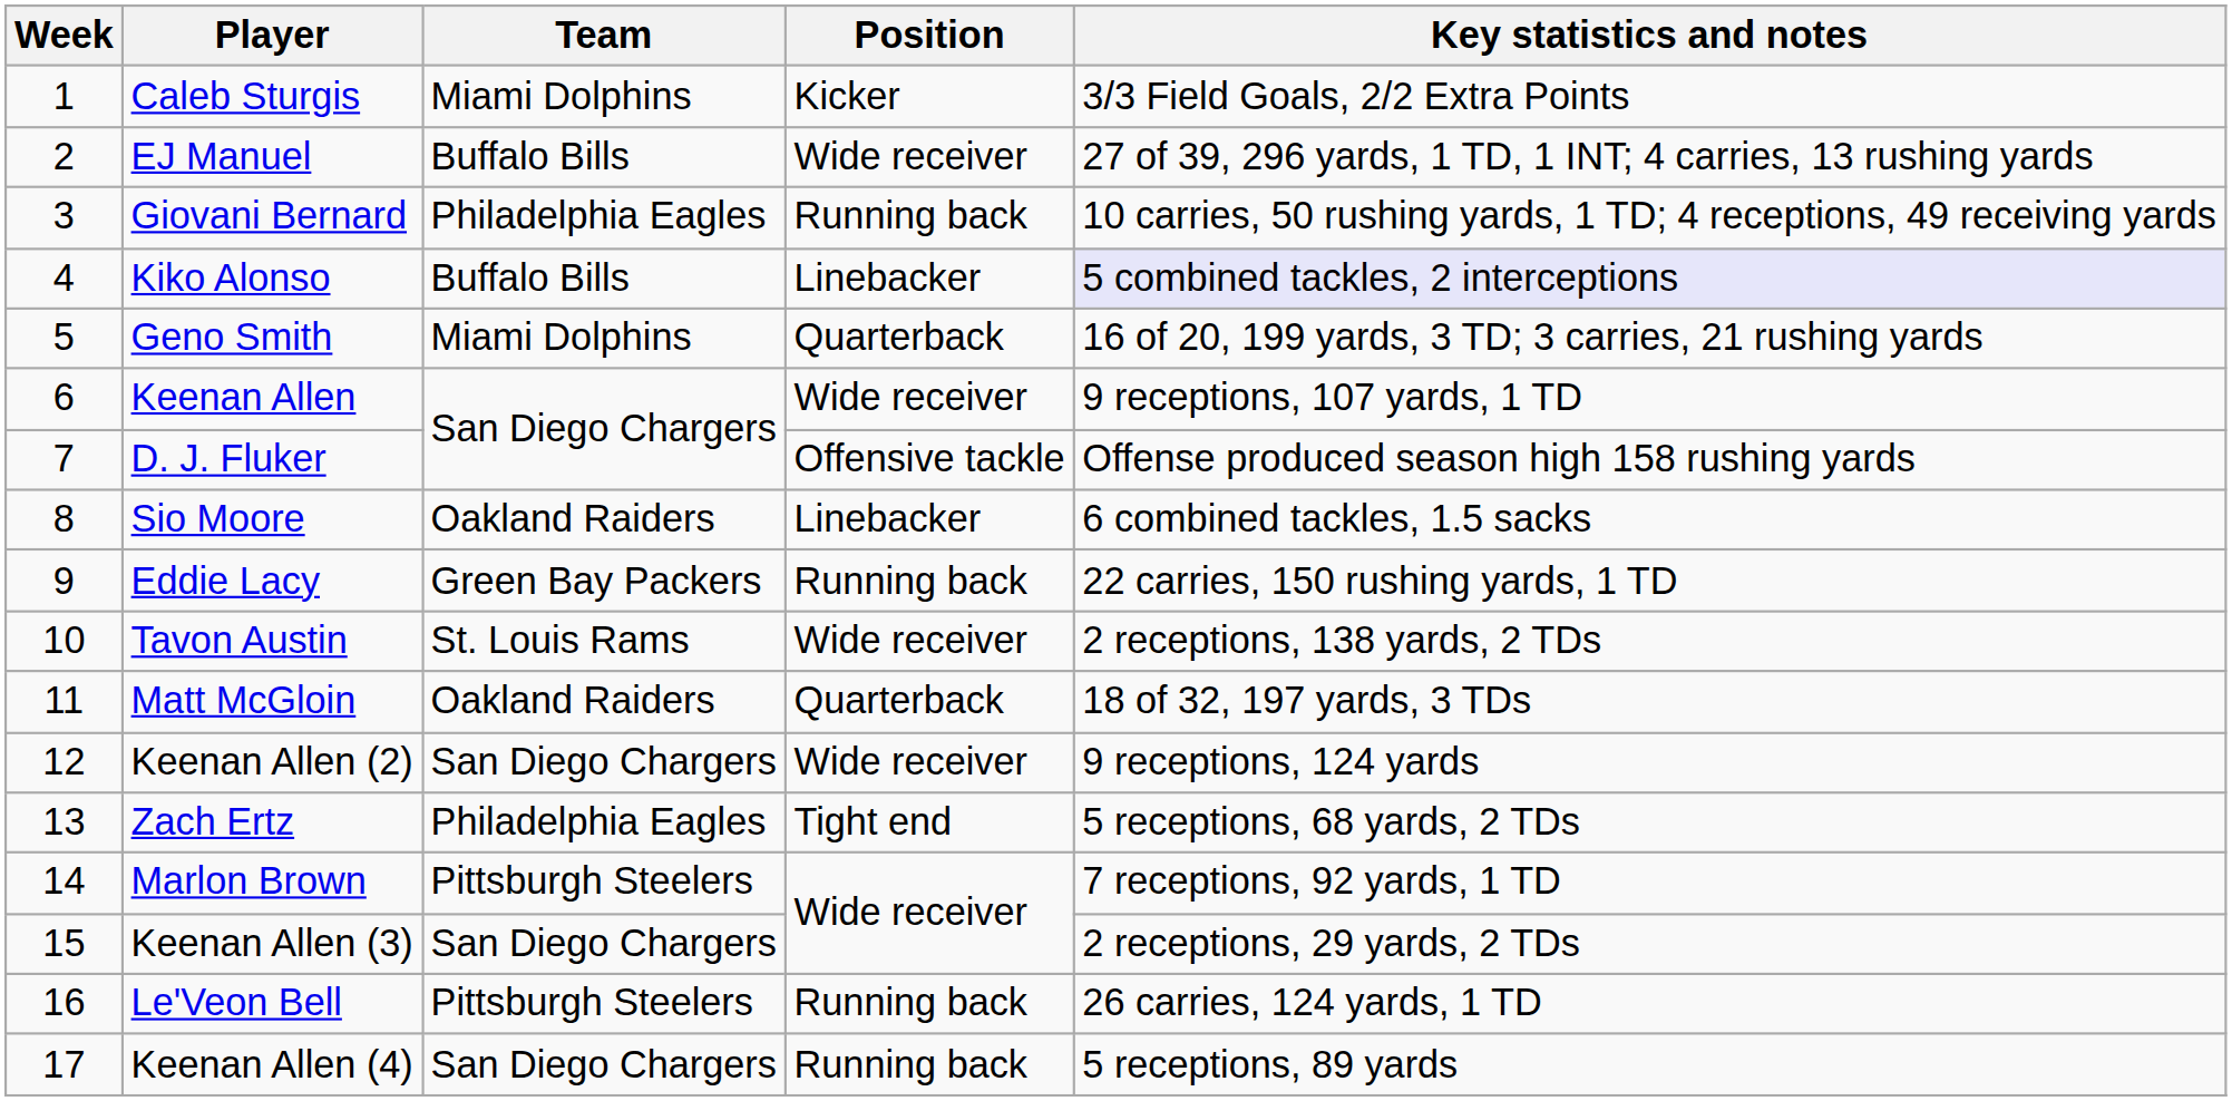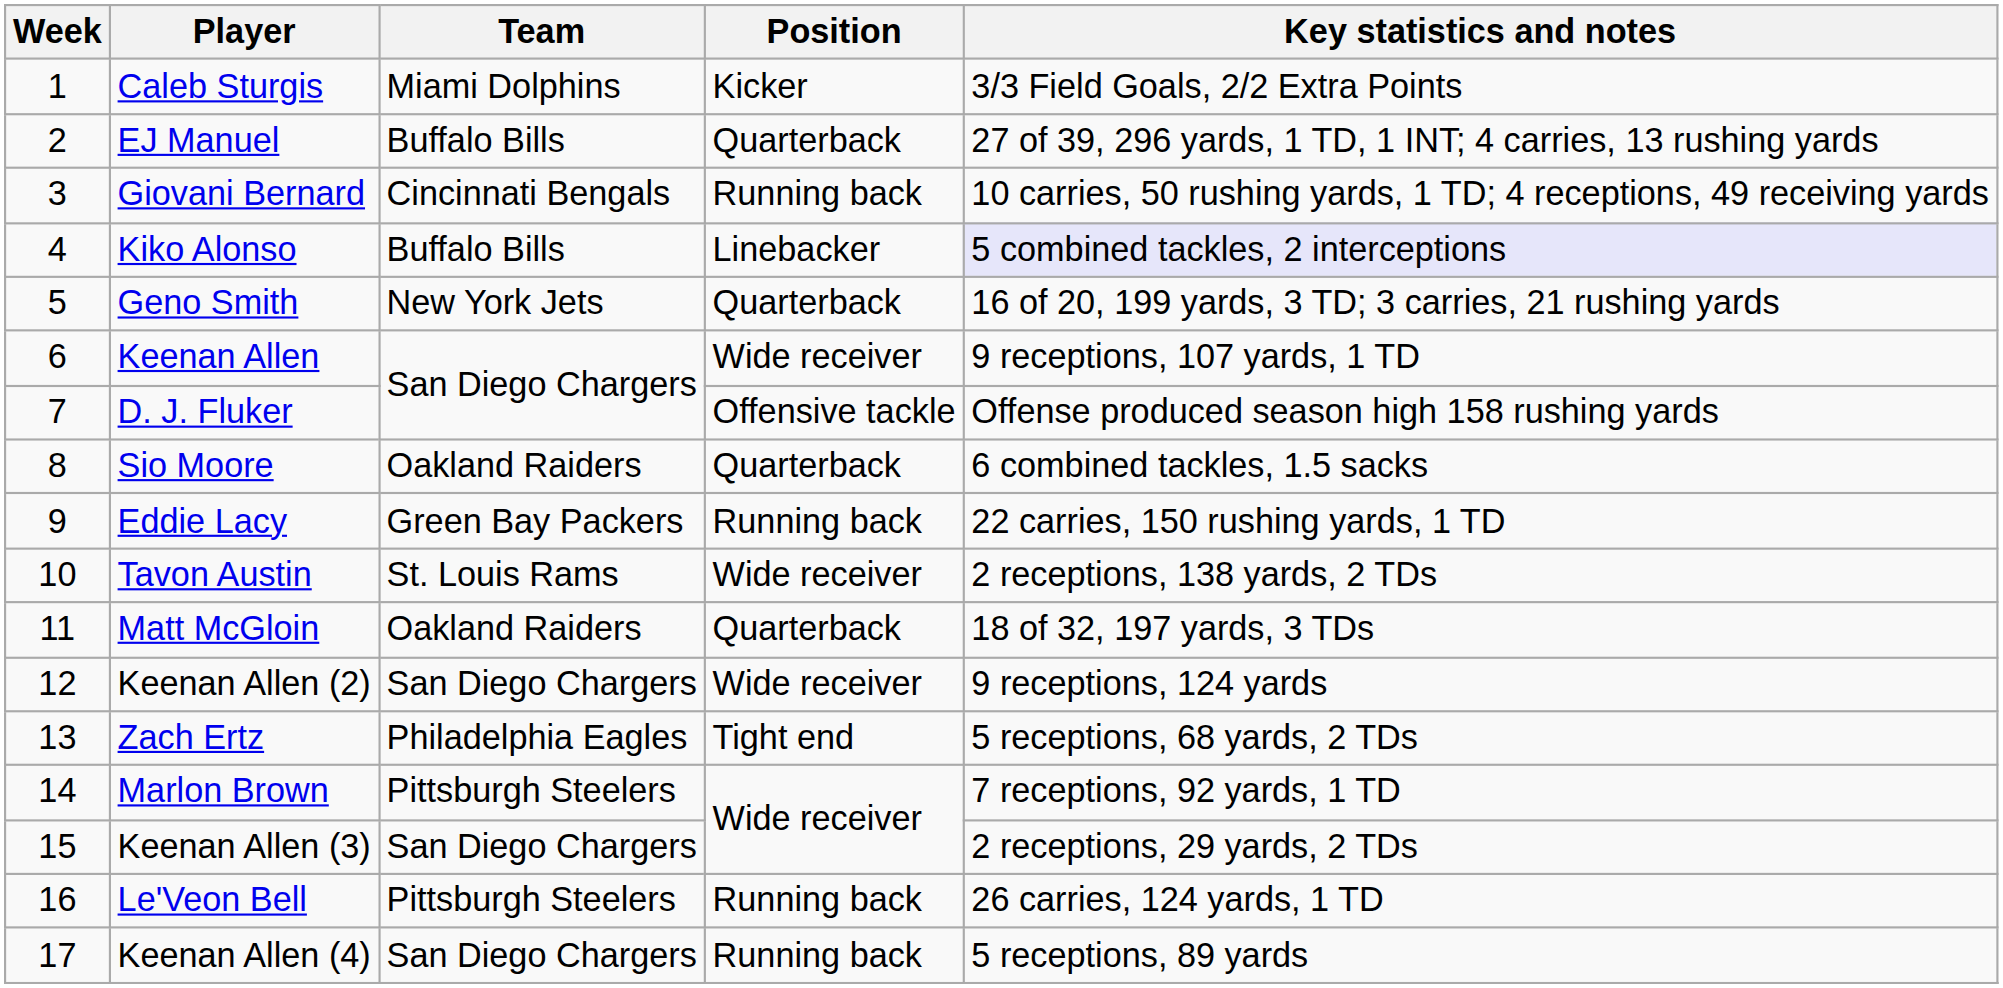EJ Manuel | Position: Wide receiver -> Quarterback
Giovani Bernard | Team: Philadelphia Eagles -> Cincinnati Bengals
Geno Smith | Team: Miami Dolphins -> New York Jets
Sio Moore | Position: Linebacker -> Quarterback
